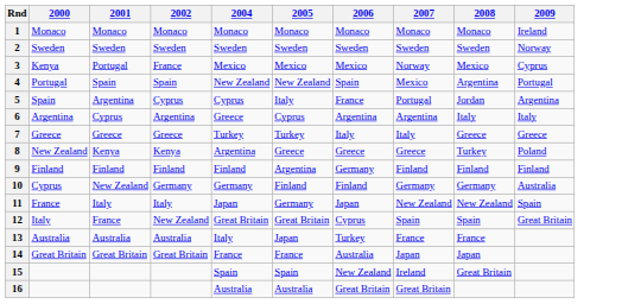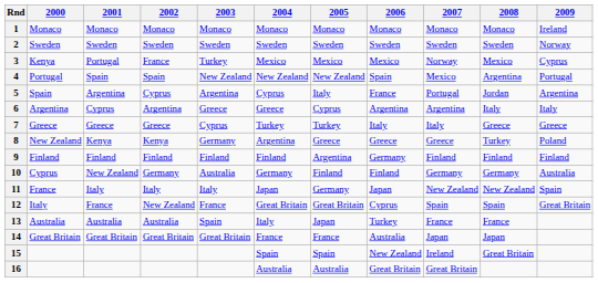+ column: 2003 | Monaco | Sweden | Turkey | New Zealand | Argentina | Greece | Cyprus | Germany | Finland | Australia | Italy | France | Spain | Great Britain
